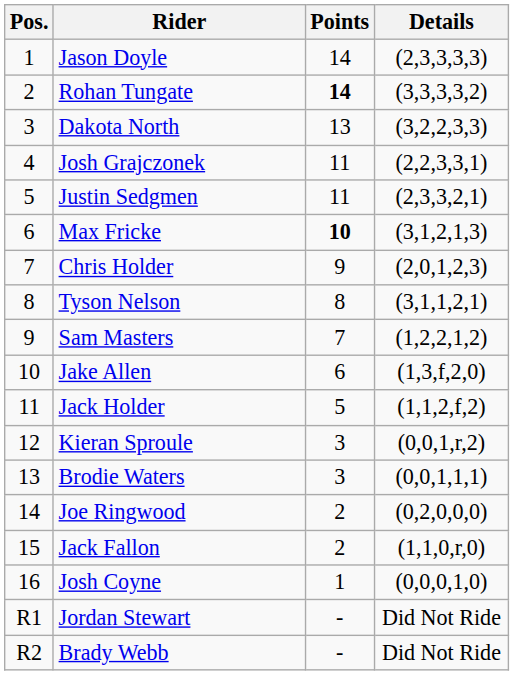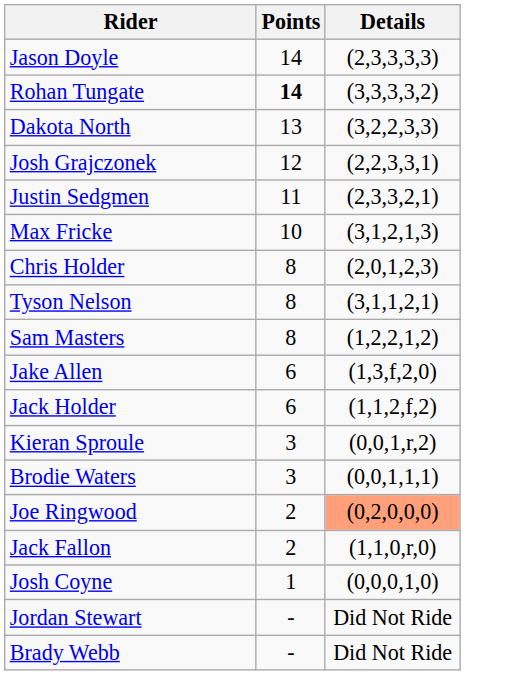- column: Pos. | 1 | 2 | 3 | 4 | 5 | 6 | 7 | 8 | 9 | 10 | 11 | 12 | 13 | 14 | 15 | 16 | R1 | R2
Josh Grajczonek | Points: 11 -> 12
Max Fricke | Points: bold -> normal
Chris Holder | Points: 9 -> 8
Sam Masters | Points: 7 -> 8
Jack Holder | Points: 5 -> 6
Joe Ringwood | Details: no background -> lightsalmon background
